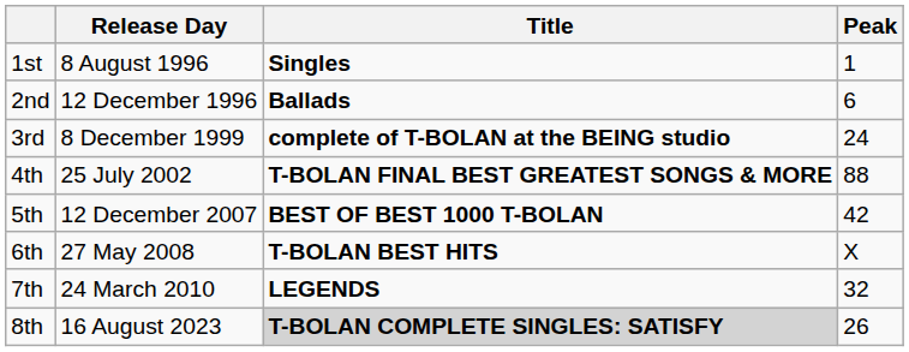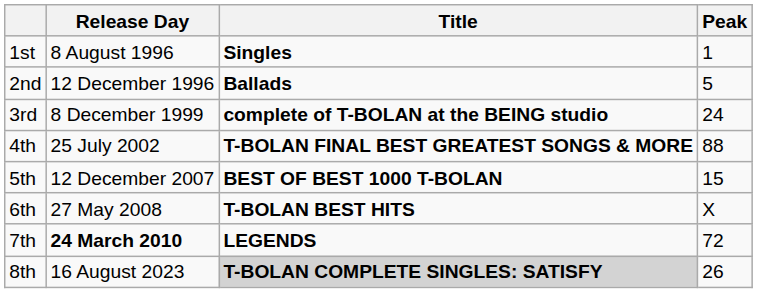2nd | Peak: 6 -> 5
5th | Peak: 42 -> 15
7th | Release Day: normal -> bold
7th | Peak: 32 -> 72
